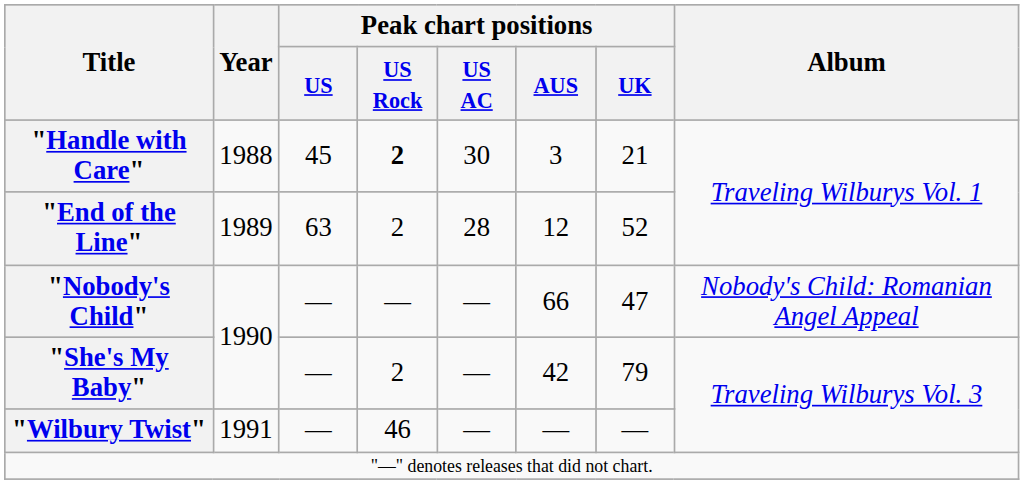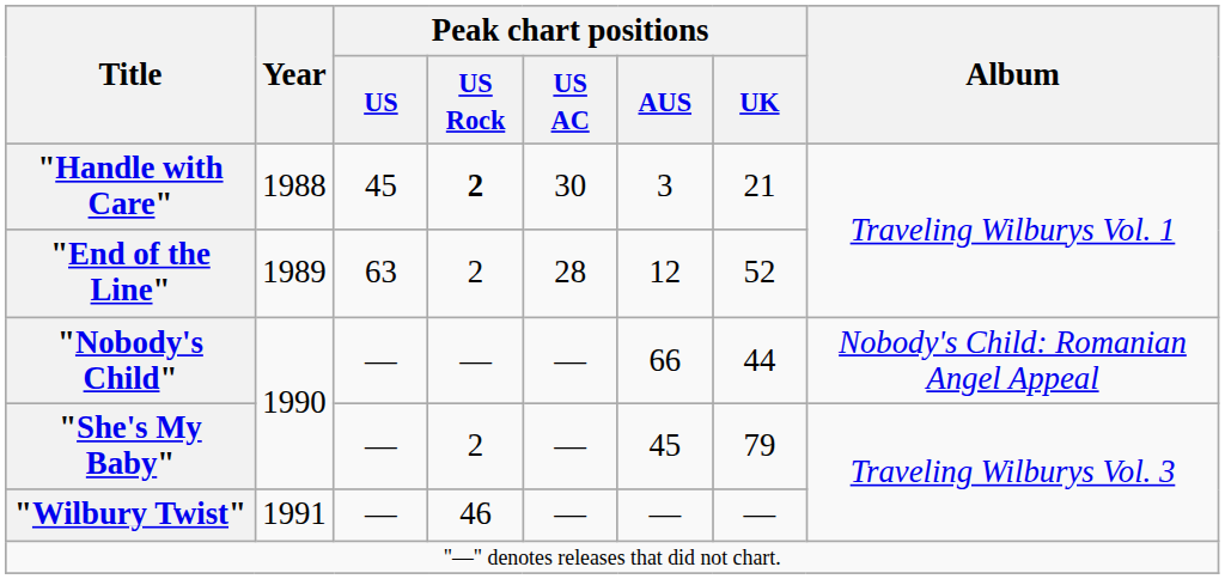"Nobody's Child" | Peak chart positions / UK: 47 -> 44
"She's My Baby" | Peak chart positions / AUS: 42 -> 45
